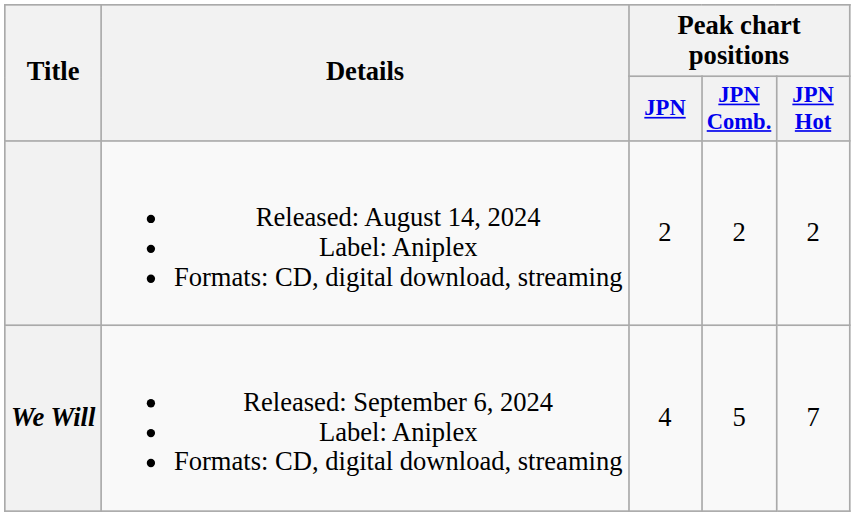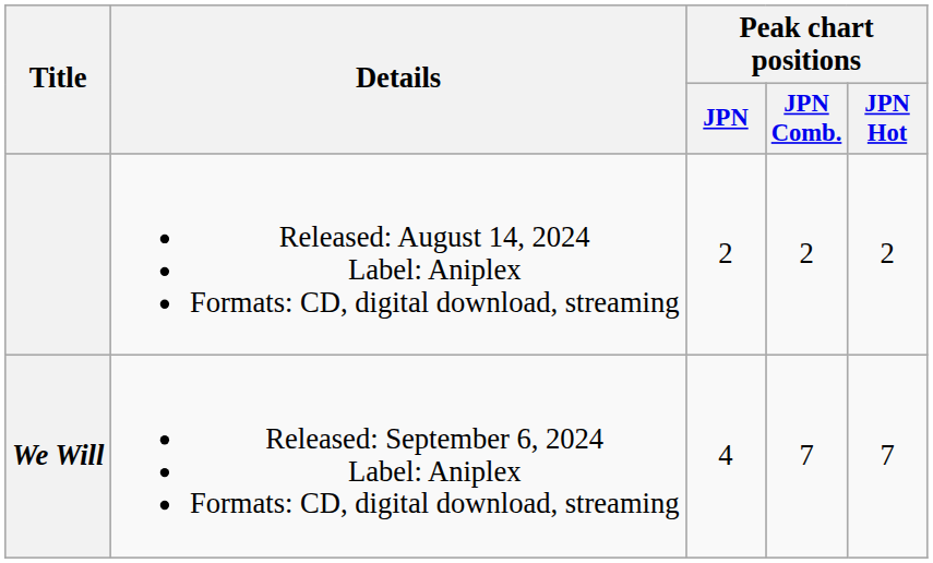We Will | Peak chart positions / JPN Comb.: 5 -> 7
